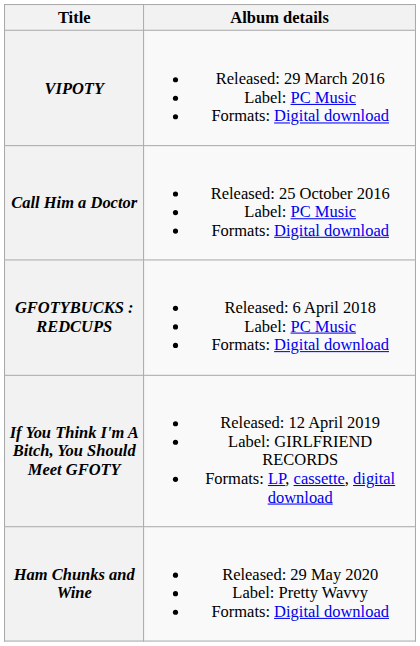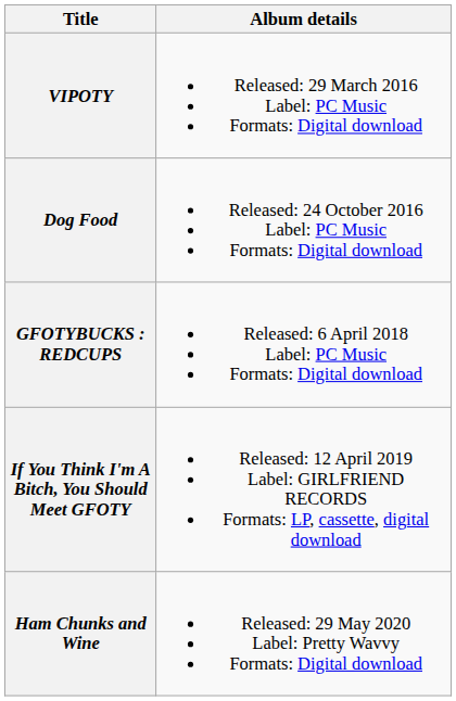+ row: Dog Food | Released: 24 October 2016 Label: PC Music Formats: Digital download
- row: Call Him a Doctor | Released: 25 October 2016 Label: PC Music Formats: Digital download
